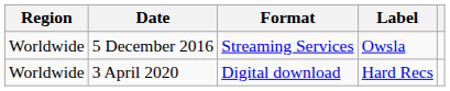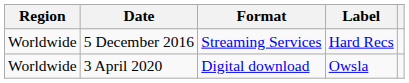5 December 2016 | Label: Owsla -> Hard Recs
3 April 2020 | Label: Hard Recs -> Owsla
